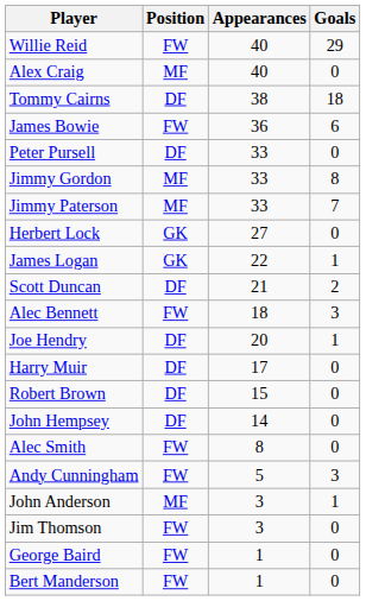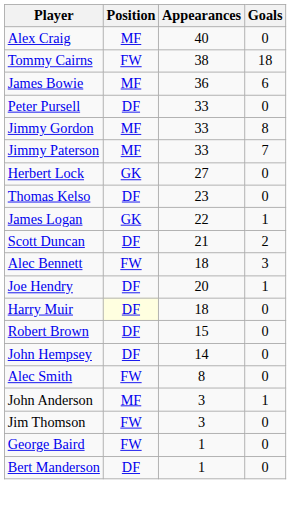- row: Willie Reid | FW | 40 | 29
Tommy Cairns | Position: DF -> FW
James Bowie | Position: FW -> MF
+ row: Thomas Kelso | DF | 23 | 0
Harry Muir | Position: no background -> lightyellow background
Harry Muir | Appearances: 17 -> 18
- row: Andy Cunningham | FW | 5 | 3
Bert Manderson | Position: FW -> DF
